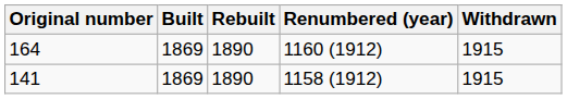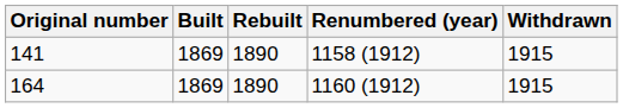rows swapped: 141 <-> 164
